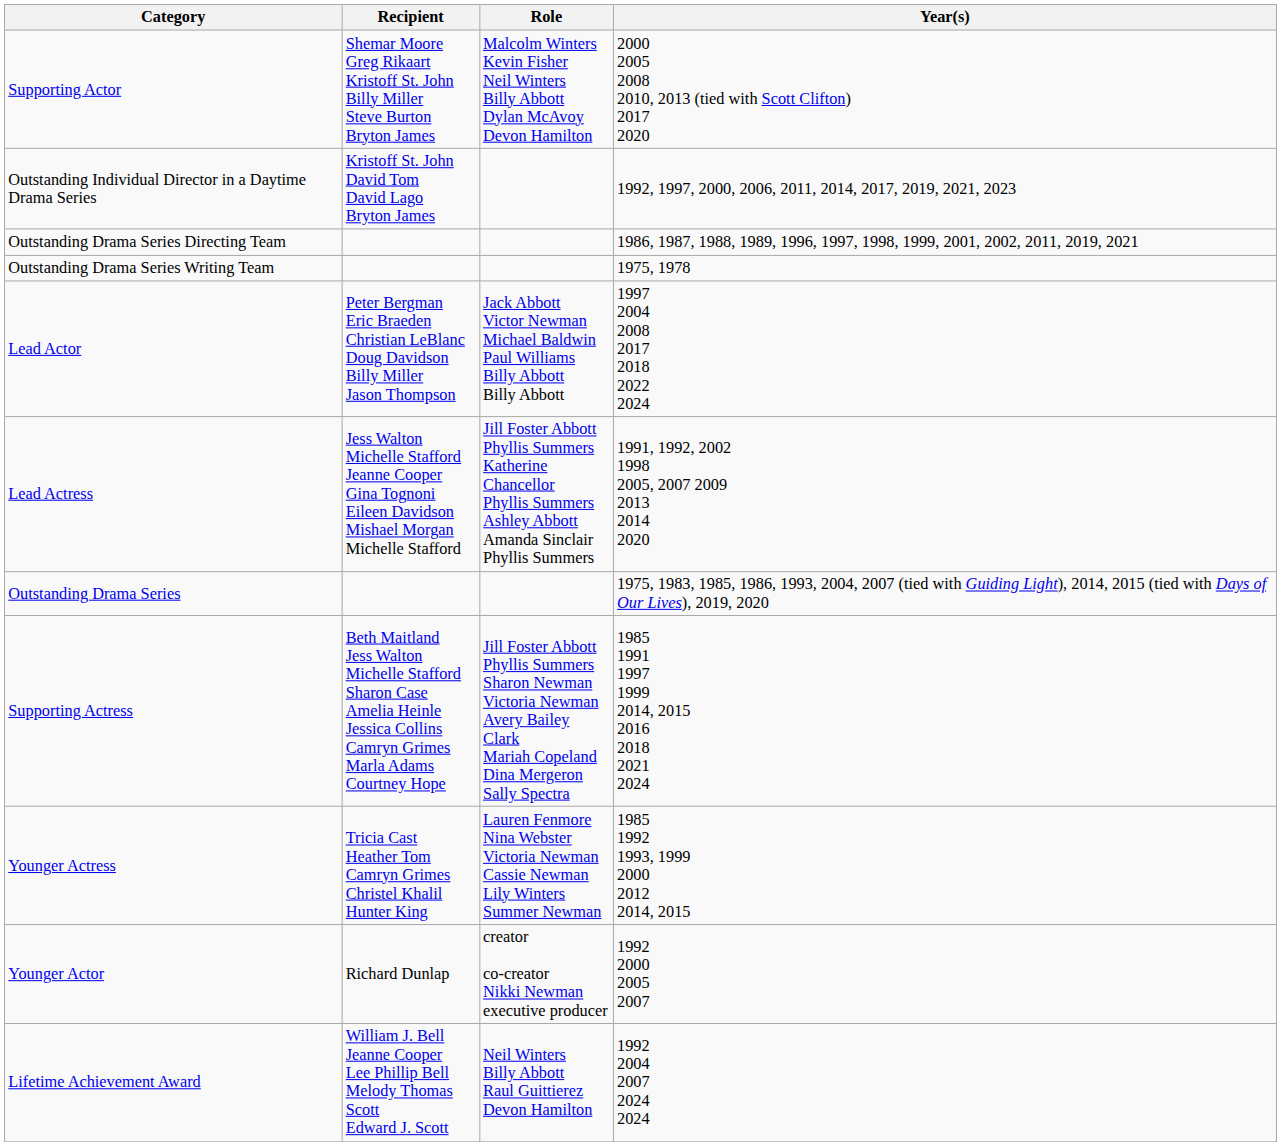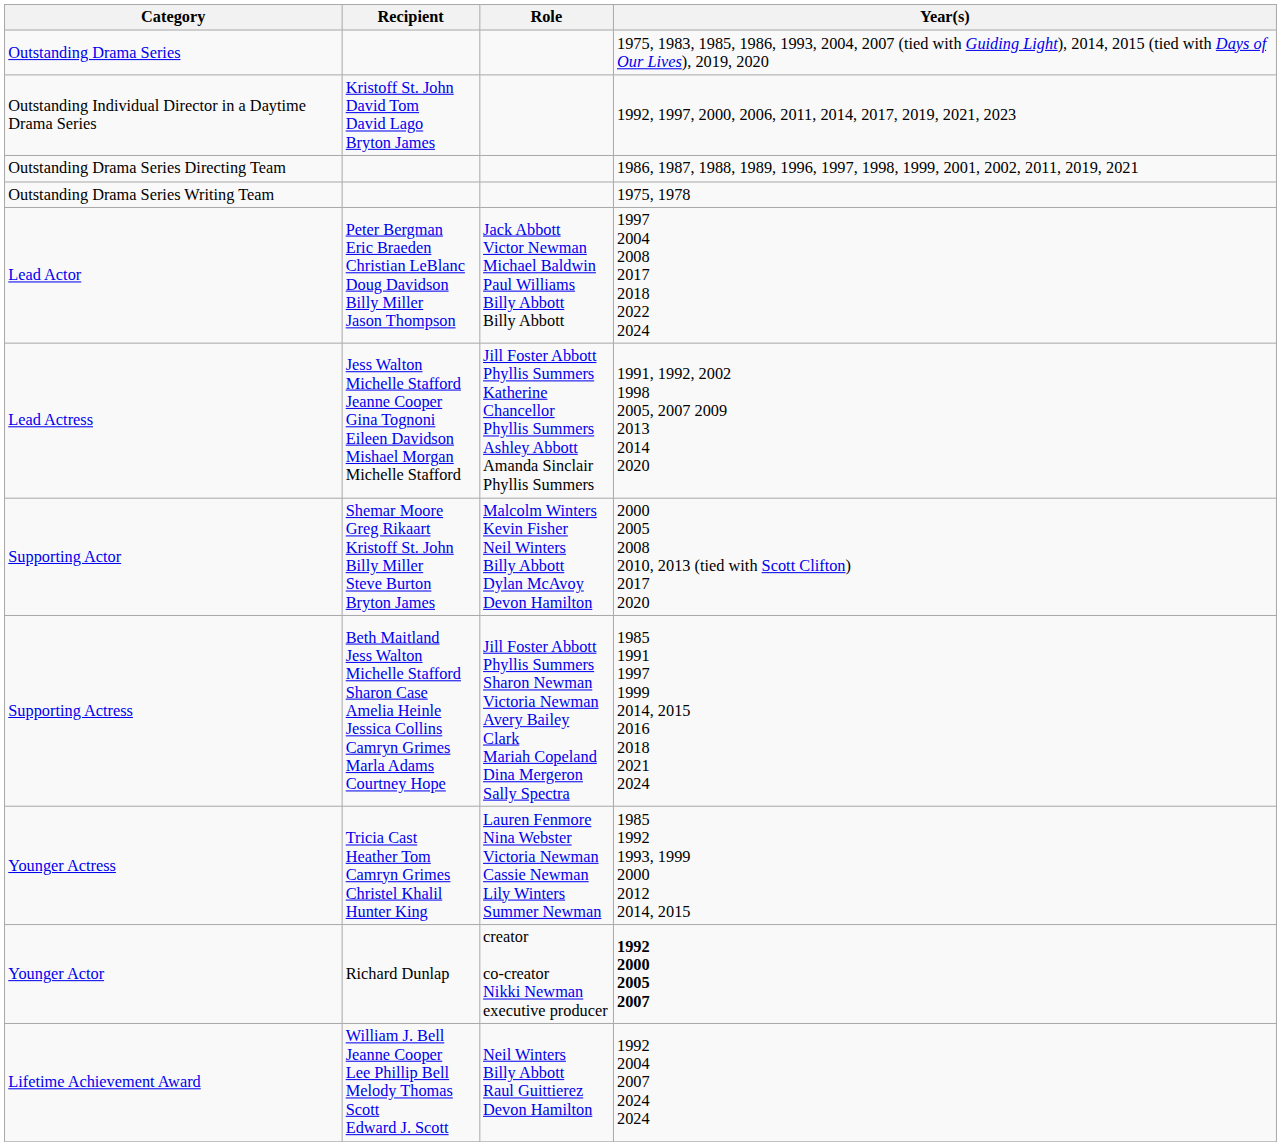rows swapped: Outstanding Drama Series <-> Supporting Actor
Younger Actor | Year(s): normal -> bold
